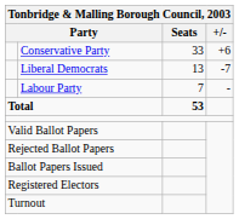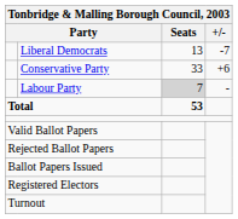rows swapped: Conservative Party <-> Liberal Democrats
Labour Party | Seats: no background -> lightgrey background
